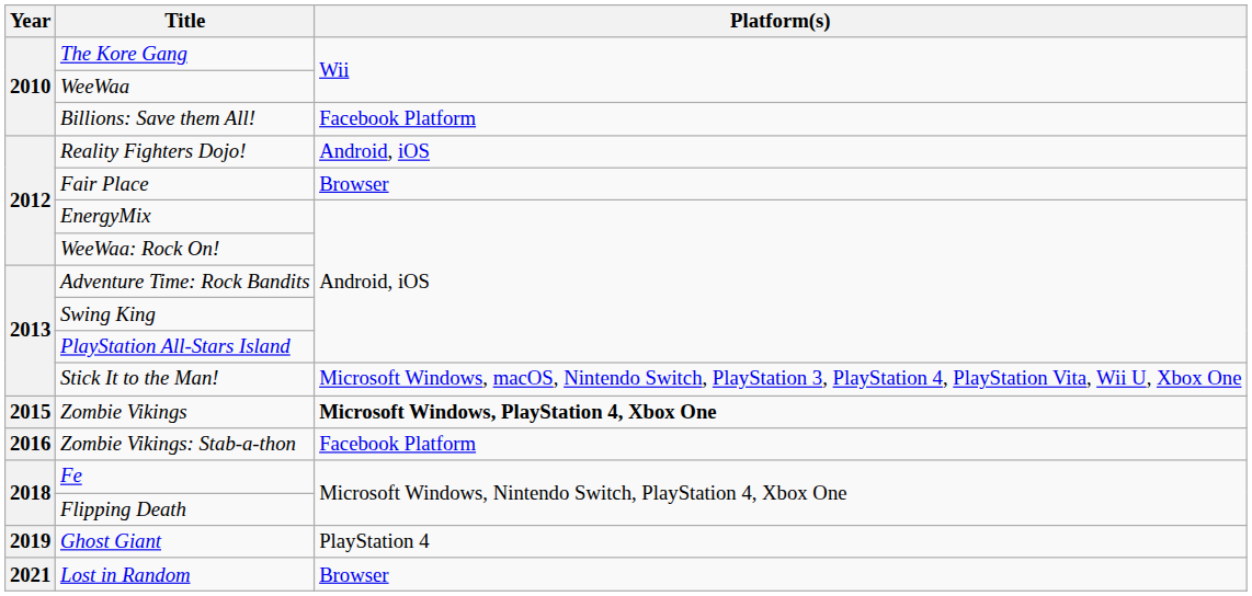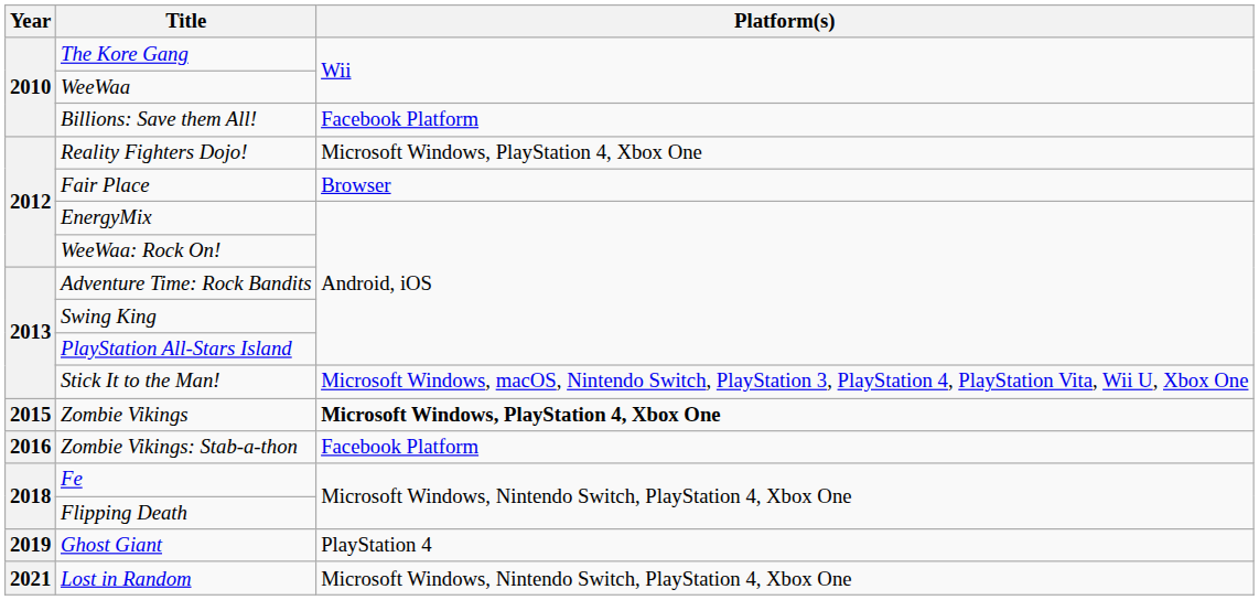Reality Fighters Dojo! | Platform(s): Android, iOS -> Microsoft Windows, PlayStation 4, Xbox One
Lost in Random | Platform(s): Browser -> Microsoft Windows, Nintendo Switch, PlayStation 4, Xbox One
